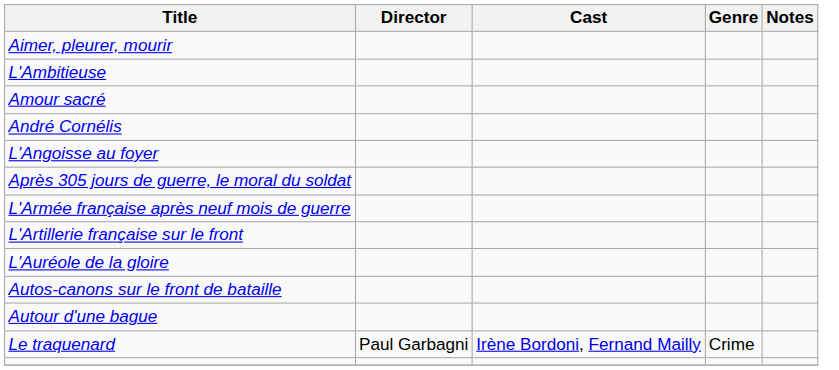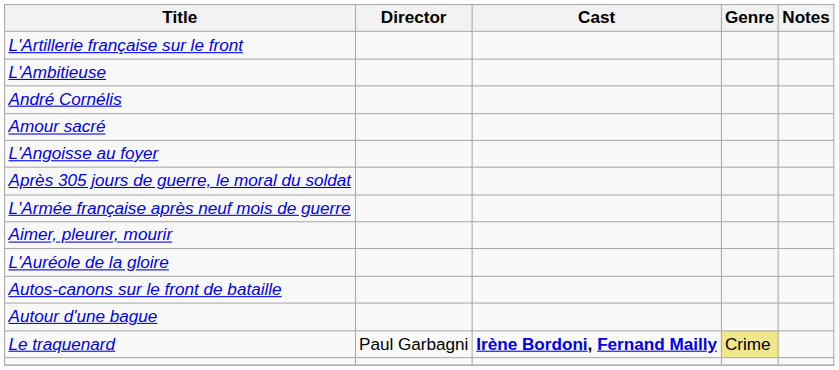rows swapped: Aimer, pleurer, mourir <-> L'Artillerie française sur le front
rows swapped: Amour sacré <-> André Cornélis
Le traquenard | Cast: normal -> bold
Le traquenard | Genre: no background -> khaki background
